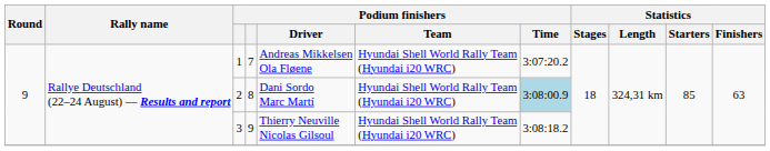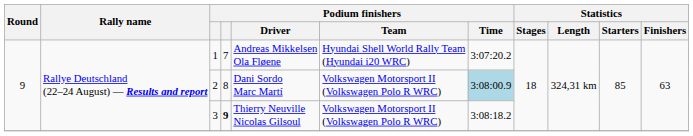2 | Podium finishers / Team: Hyundai Shell World Rally Team (Hyundai i20 WRC) -> Volkswagen Motorsport II (Volkswagen Polo R WRC)
3 | column 4: normal -> bold
3 | Podium finishers / Team: Hyundai Shell World Rally Team (Hyundai i20 WRC) -> Volkswagen Motorsport II (Volkswagen Polo R WRC)
